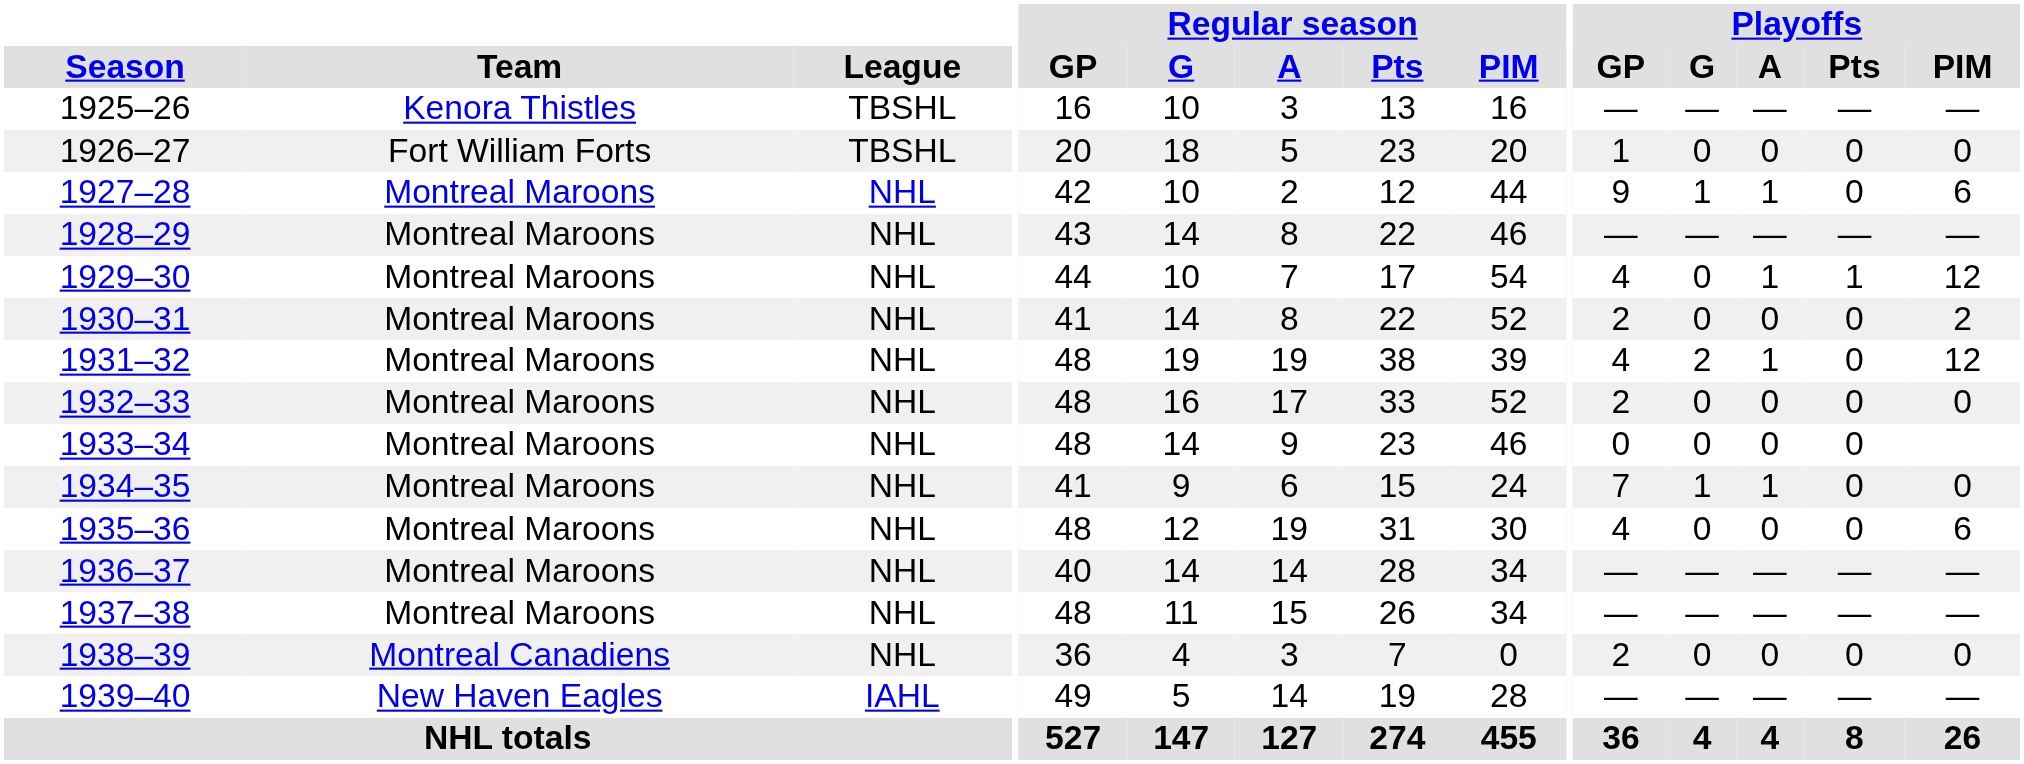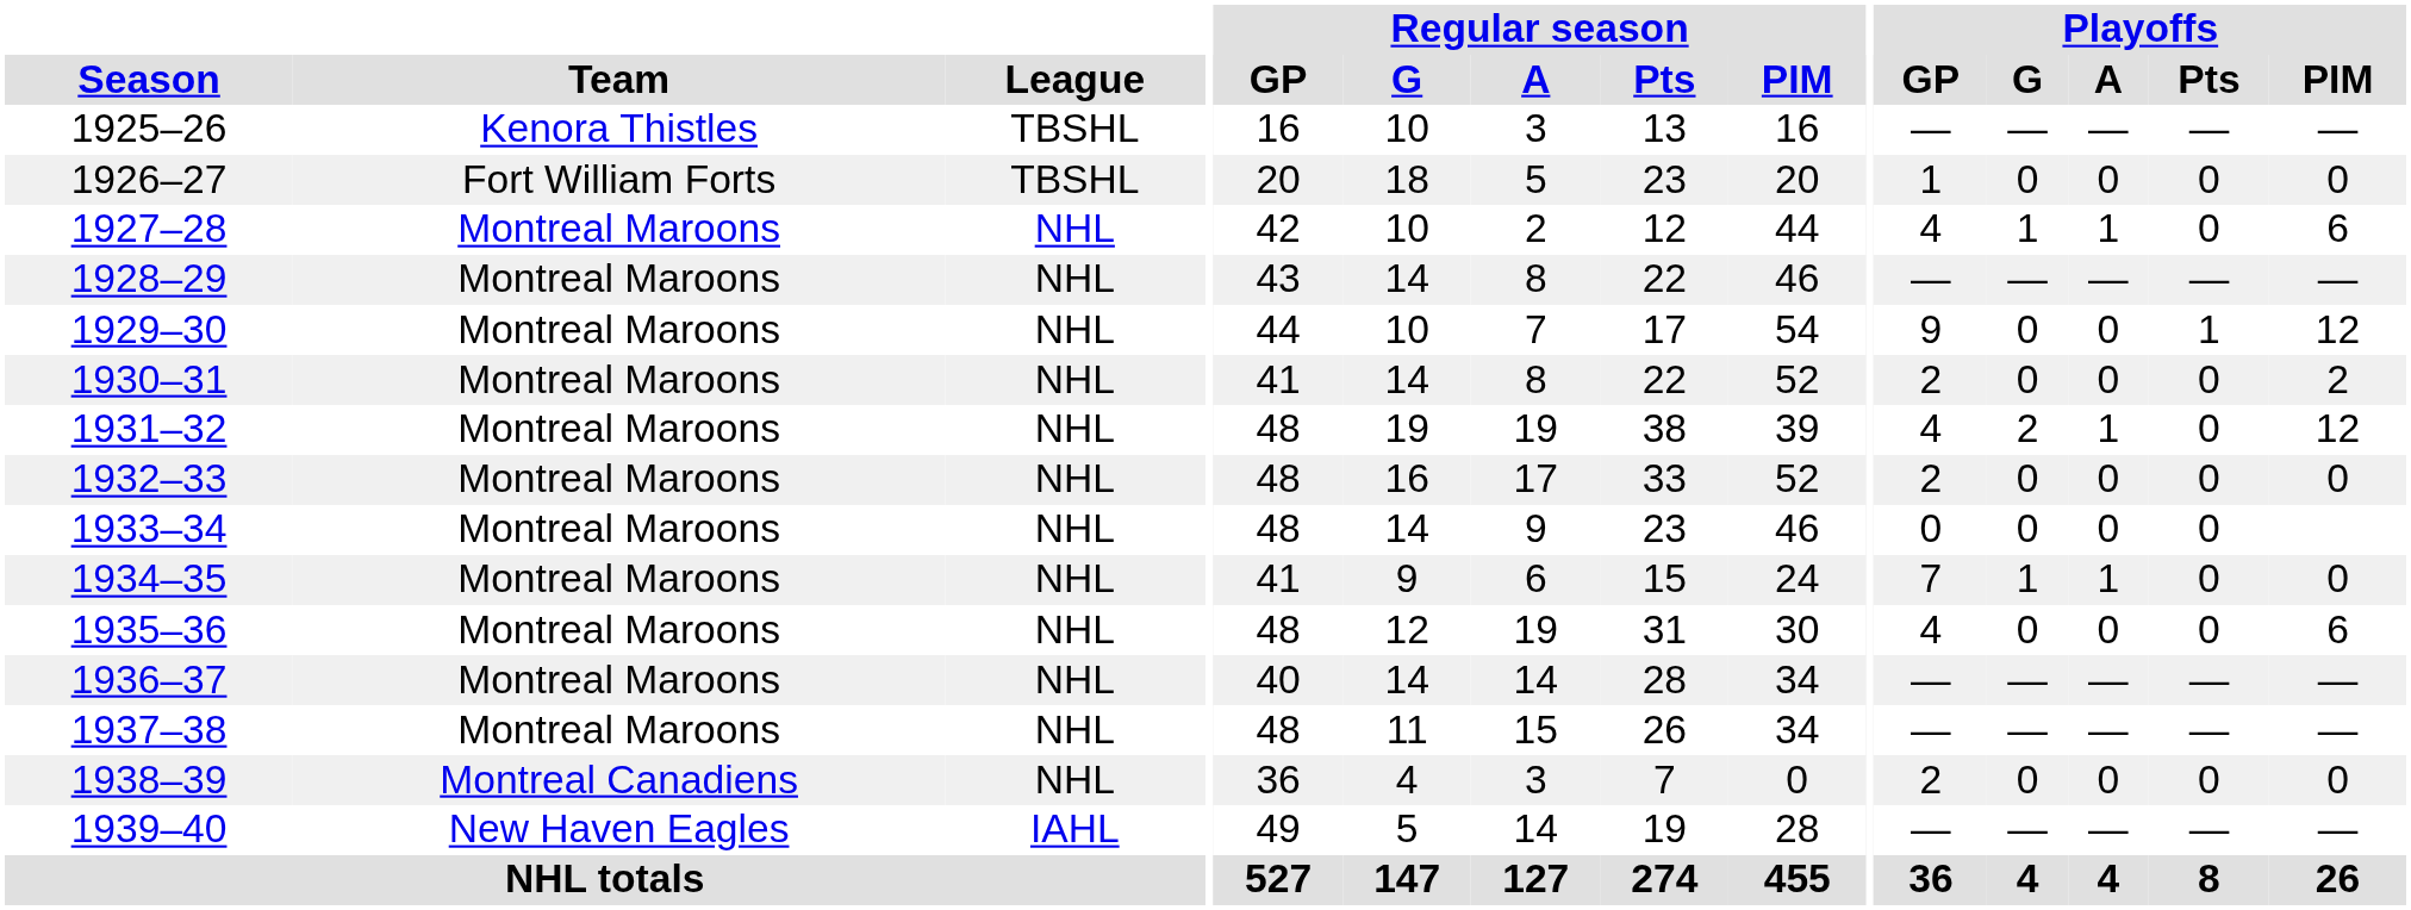1927–28 | Playoffs / GP: 9 -> 4
1929–30 | Playoffs / GP: 4 -> 9
1929–30 | Playoffs / A: 1 -> 0
